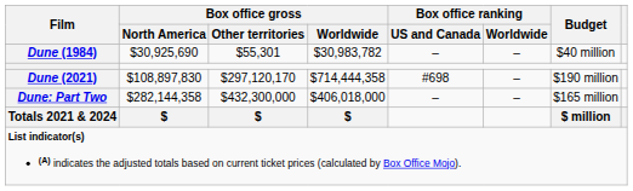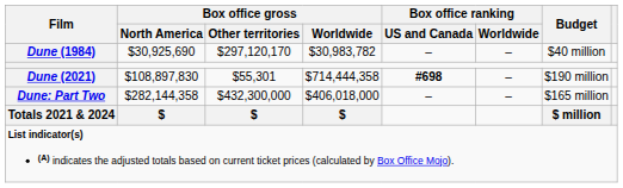Dune (1984) | Box office gross / Other territories: $55,301 -> $297,120,170
Dune (2021) | Box office gross / Other territories: $297,120,170 -> $55,301
Dune (2021) | Box office ranking / US and Canada: normal -> bold
